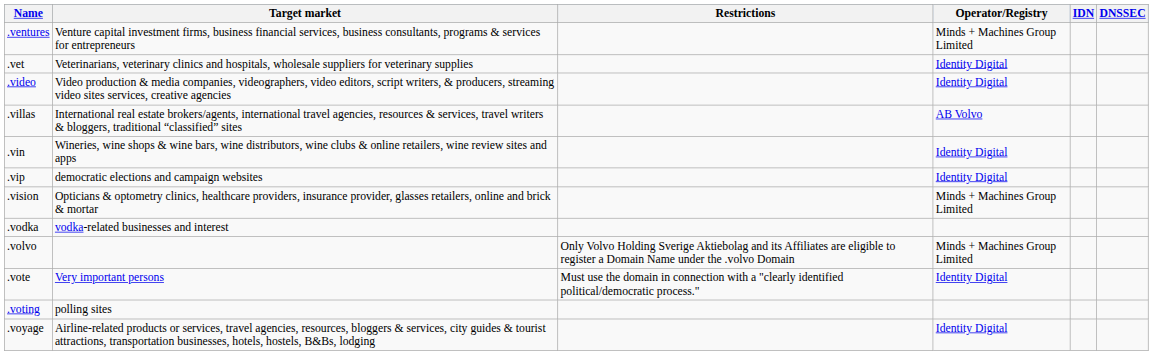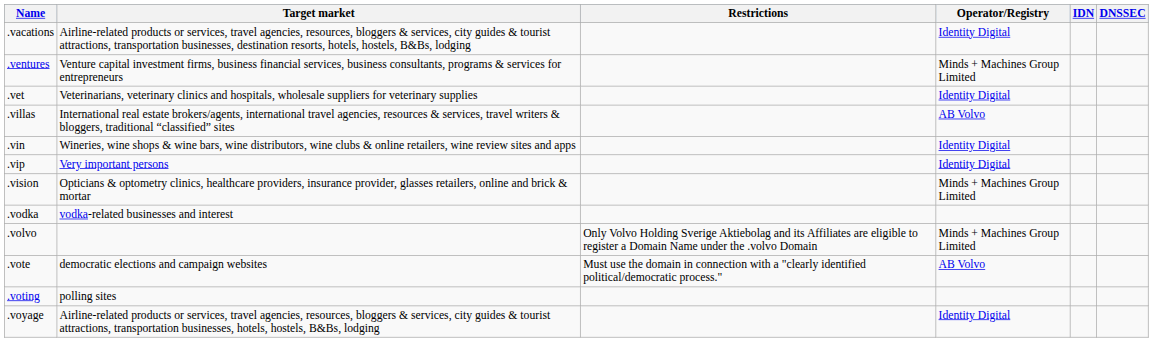+ row: .vacations | Airline-related products or services, travel agencies, resources, bloggers & services, city guides & tourist attractions, transportation businesses, destination resorts, hotels, hostels, B&Bs, lodging | Identity Digital
- row: .video | Video production & media companies, videographers, video editors, script writers, & producers, streaming video sites services, creative agencies | Identity Digital
.vip | Target market: democratic elections and campaign websites -> Very important persons
.vote | Target market: Very important persons -> democratic elections and campaign websites
.vote | Operator/Registry: Identity Digital -> AB Volvo
